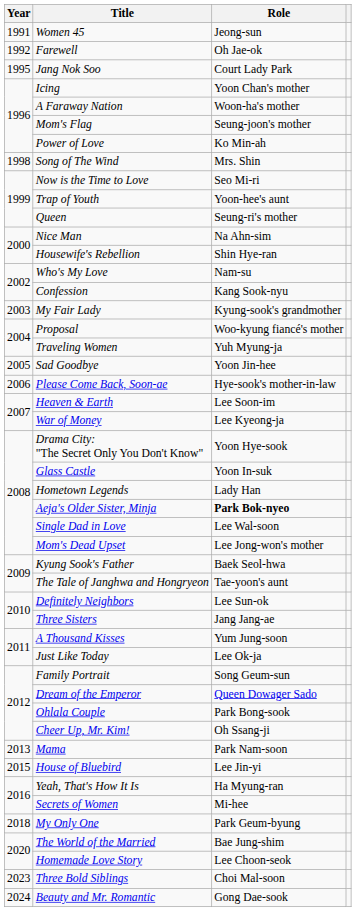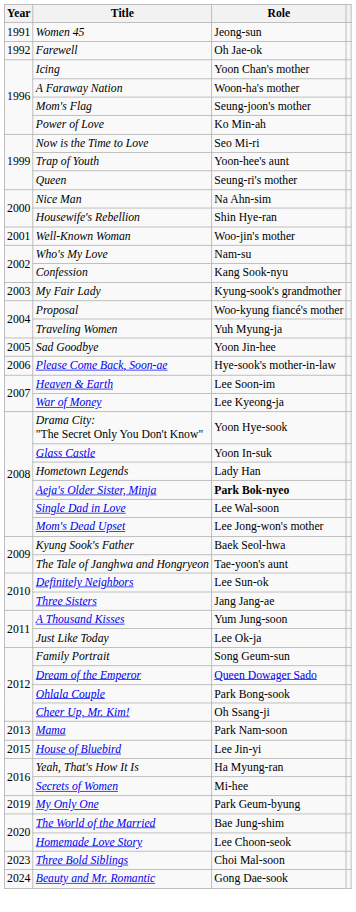- row: 1995 | Jang Nok Soo | Court Lady Park
- row: 1998 | Song of The Wind | Mrs. Shin
+ row: 2001 | Well-Known Woman | Woo-jin's mother
My Only One | Year: 2018 -> 2019
